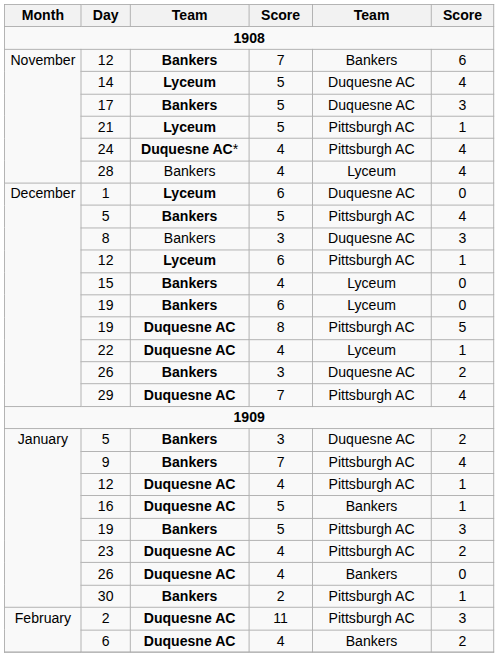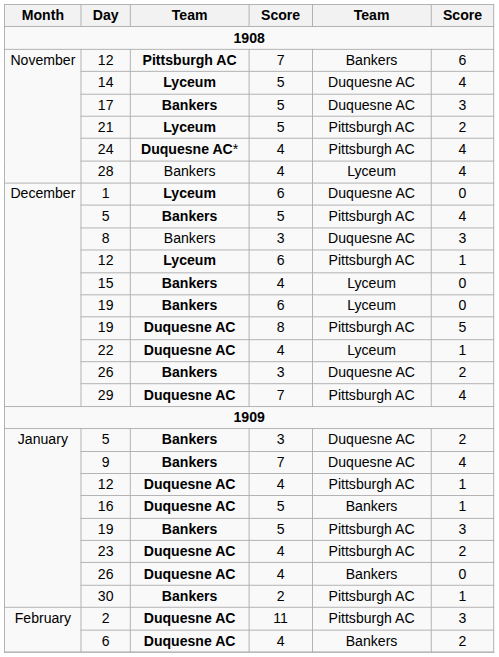12 / 7 | column 3: Bankers -> Pittsburgh AC
21 | column 6: 1 -> 2
9 | column 5: Pittsburgh AC -> Duquesne AC
